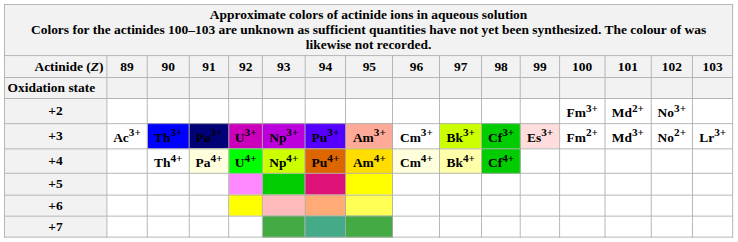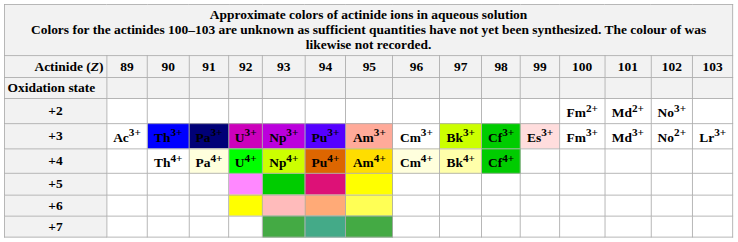+2 | 100: Fm3+ -> Fm2+
+3 | 100: Fm2+ -> Fm3+
